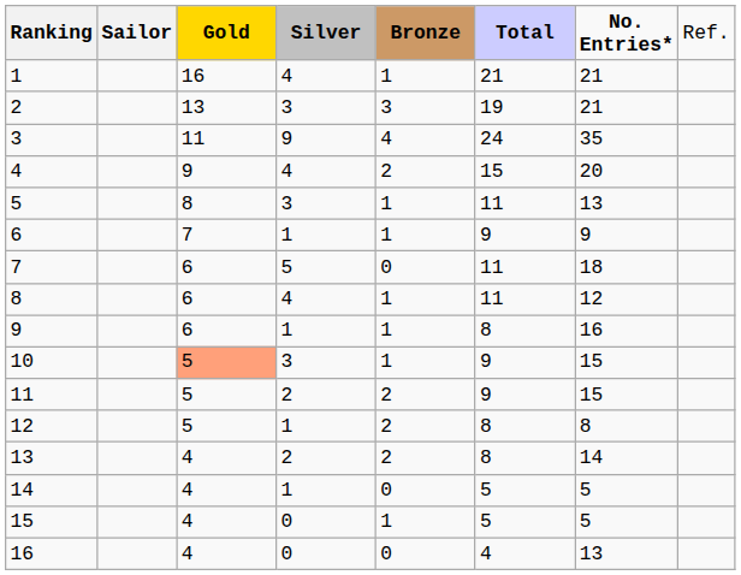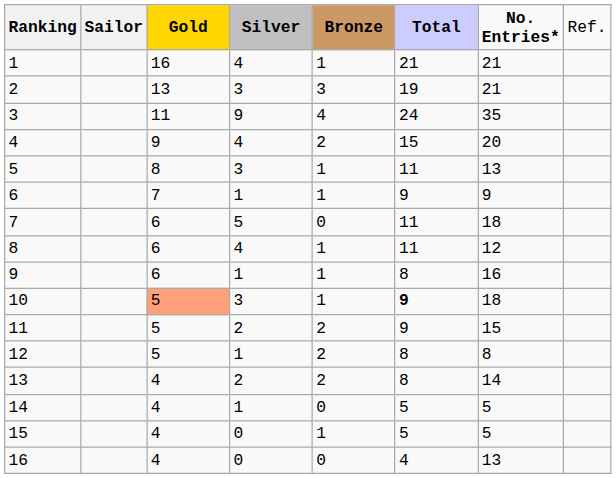10 | column 6: normal -> bold
10 | column 7: 15 -> 18
